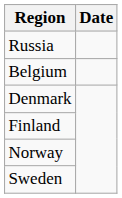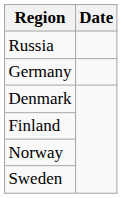+ row: Germany
- row: Belgium
